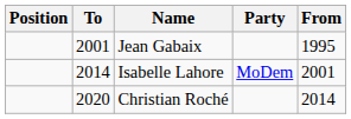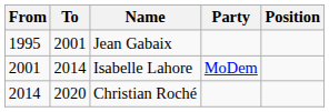columns swapped: From <-> Position
